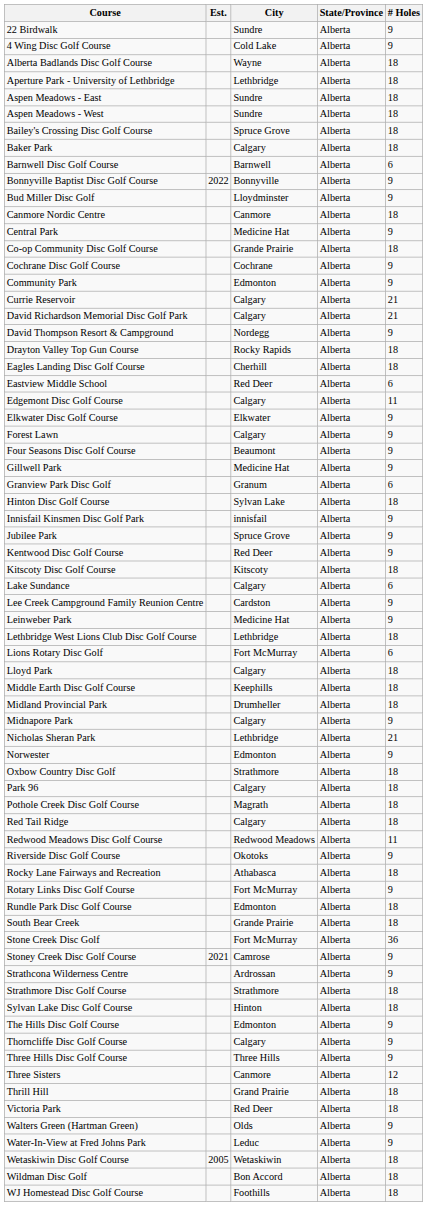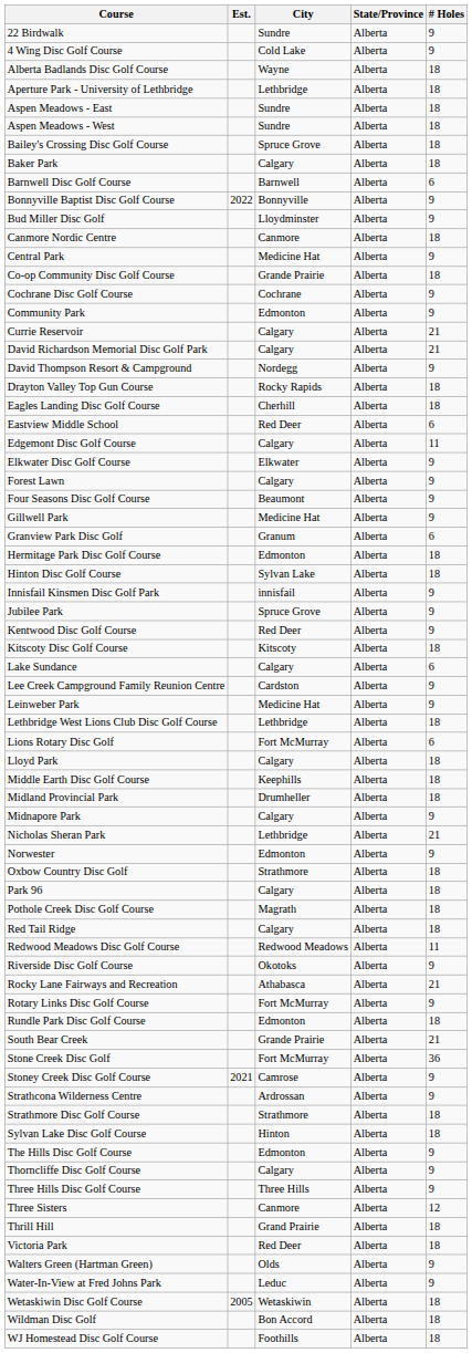+ row: Hermitage Park Disc Golf Course | Edmonton | Alberta | 18
Rocky Lane Fairways and Recreation | # Holes: 18 -> 21
South Bear Creek | # Holes: 18 -> 21
